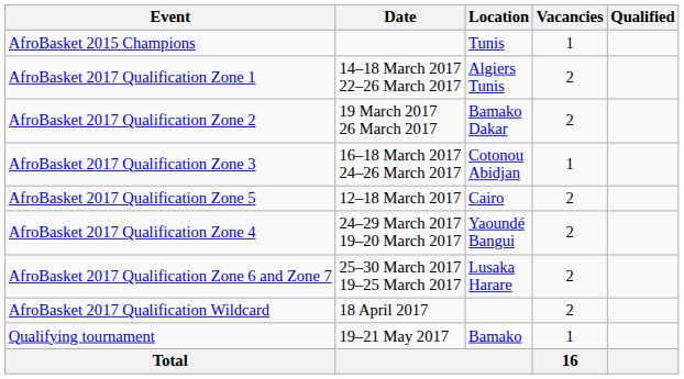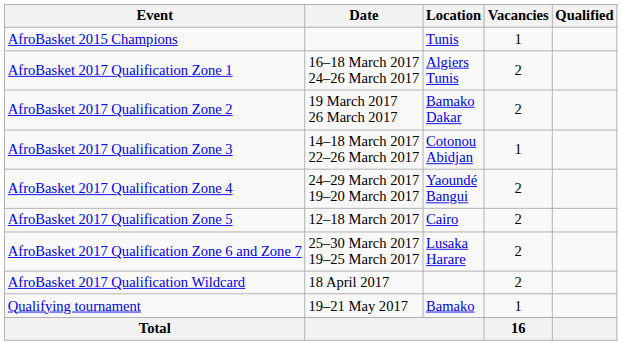AfroBasket 2017 Qualification Zone 1 | Date: 14–18 March 2017 22–26 March 2017 -> 16–18 March 2017 24–26 March 2017
AfroBasket 2017 Qualification Zone 3 | Date: 16–18 March 2017 24–26 March 2017 -> 14–18 March 2017 22–26 March 2017
rows swapped: AfroBasket 2017 Qualification Zone 4 <-> AfroBasket 2017 Qualification Zone 5
